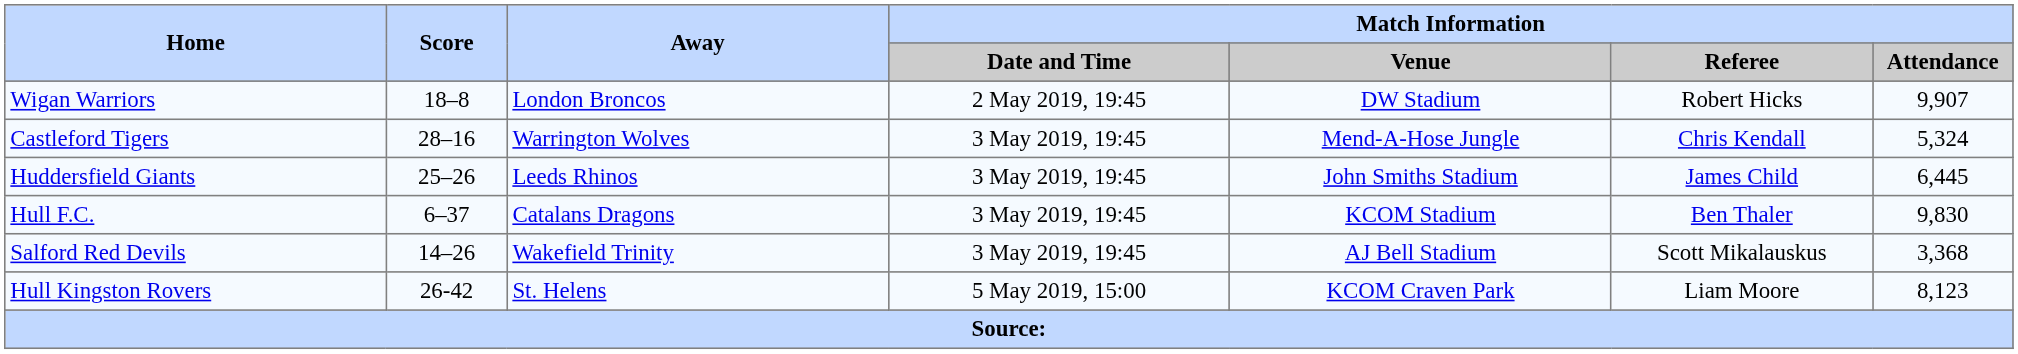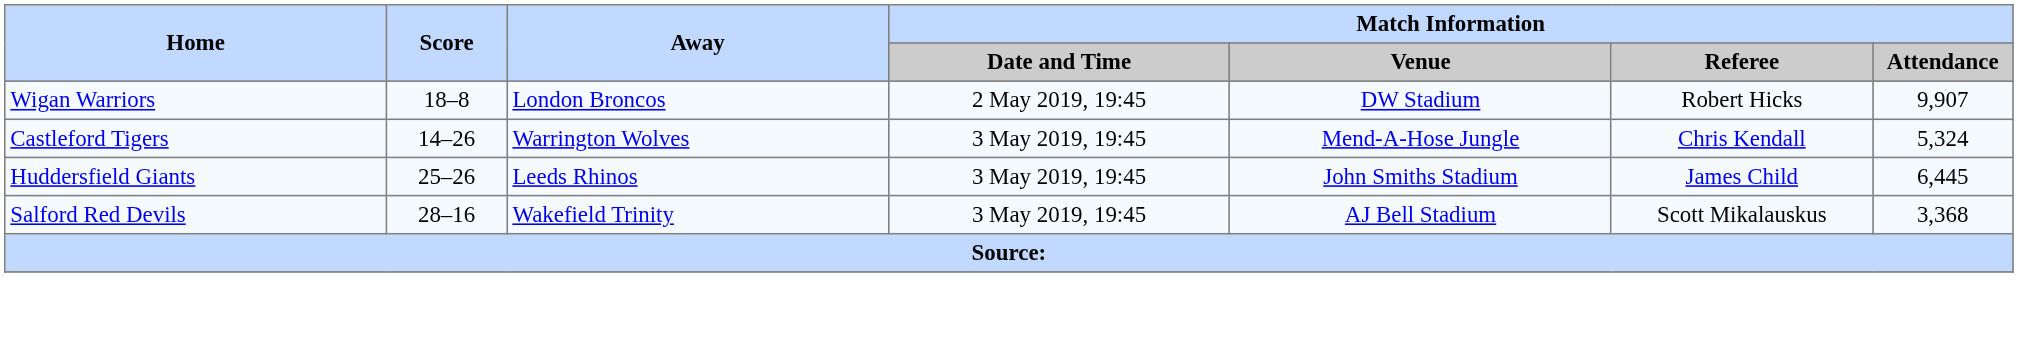Castleford Tigers | Score: 28–16 -> 14–26
- row: Hull F.C. | 6–37 | Catalans Dragons | 3 May 2019, 19:45 | KCOM Stadium | Ben Thaler | 9,830
Salford Red Devils | Score: 14–26 -> 28–16
- row: Hull Kingston Rovers | 26-42 | St. Helens | 5 May 2019, 15:00 | KCOM Craven Park | Liam Moore | 8,123
